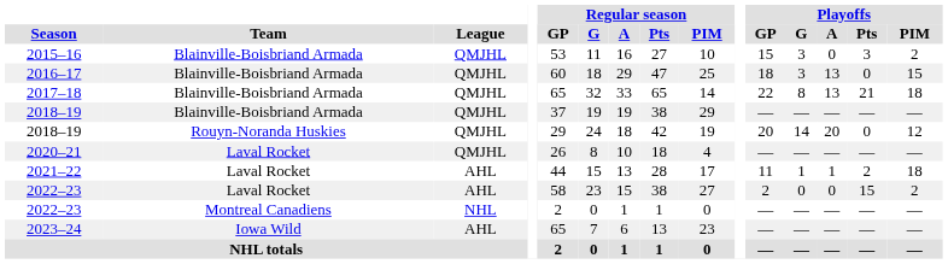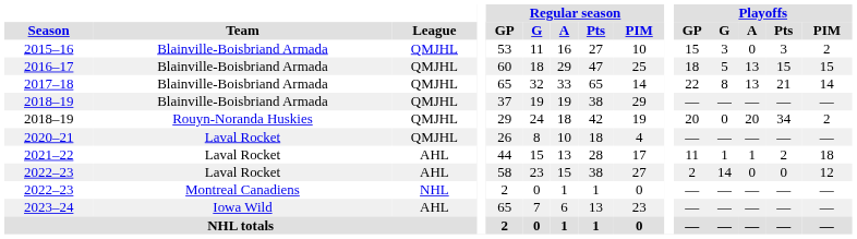2016–17 | Playoffs / G: 3 -> 5
2016–17 | Playoffs / Pts: 0 -> 15
2017–18 | Playoffs / PIM: 18 -> 14
2018–19 / Rouyn-Noranda Huskies | Playoffs / G: 14 -> 0
2018–19 / Rouyn-Noranda Huskies | Playoffs / Pts: 0 -> 34
2018–19 / Rouyn-Noranda Huskies | Playoffs / PIM: 12 -> 2
2022–23 / Laval Rocket | Playoffs / G: 0 -> 14
2022–23 / Laval Rocket | Playoffs / Pts: 15 -> 0
2022–23 / Laval Rocket | Playoffs / PIM: 2 -> 12
